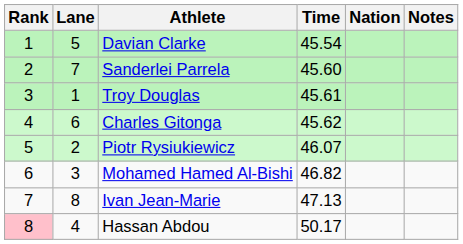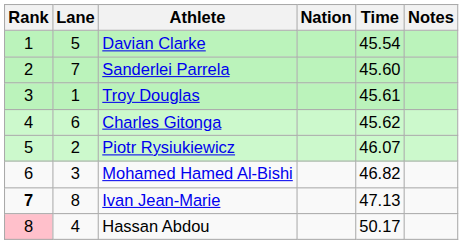columns swapped: Nation <-> Time
Ivan Jean-Marie | Rank: normal -> bold
